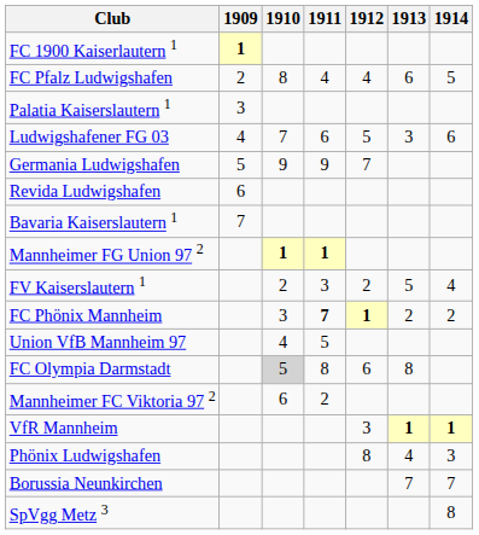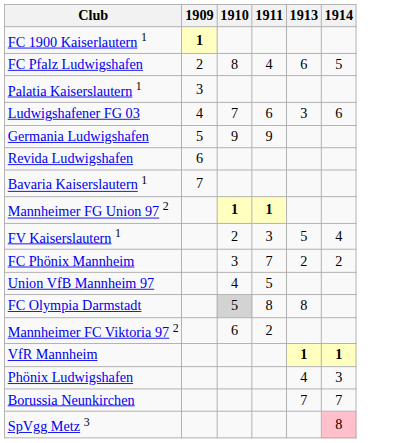- column: 1912 | 4 | 5 | 7 | 2 | 1 | 6 | 3 | 8
FC Phönix Mannheim | 1911: bold -> normal
SpVgg Metz 3 | 1914: no background -> pink background
